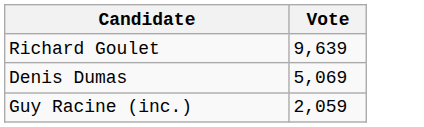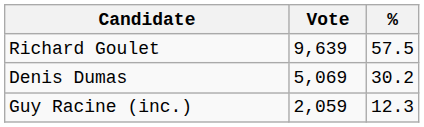+ column: % | 57.5 | 30.2 | 12.3
